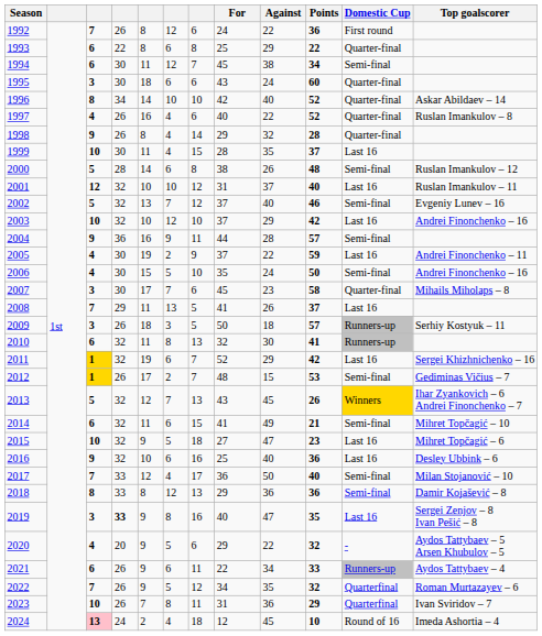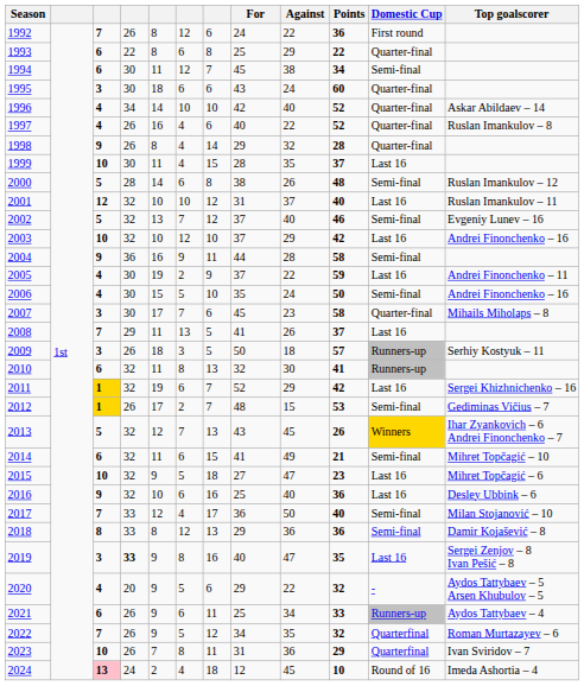1996 | column 3: 8 -> 4
2004 | Points: 57 -> 58
2021 | For: 22 -> 25
